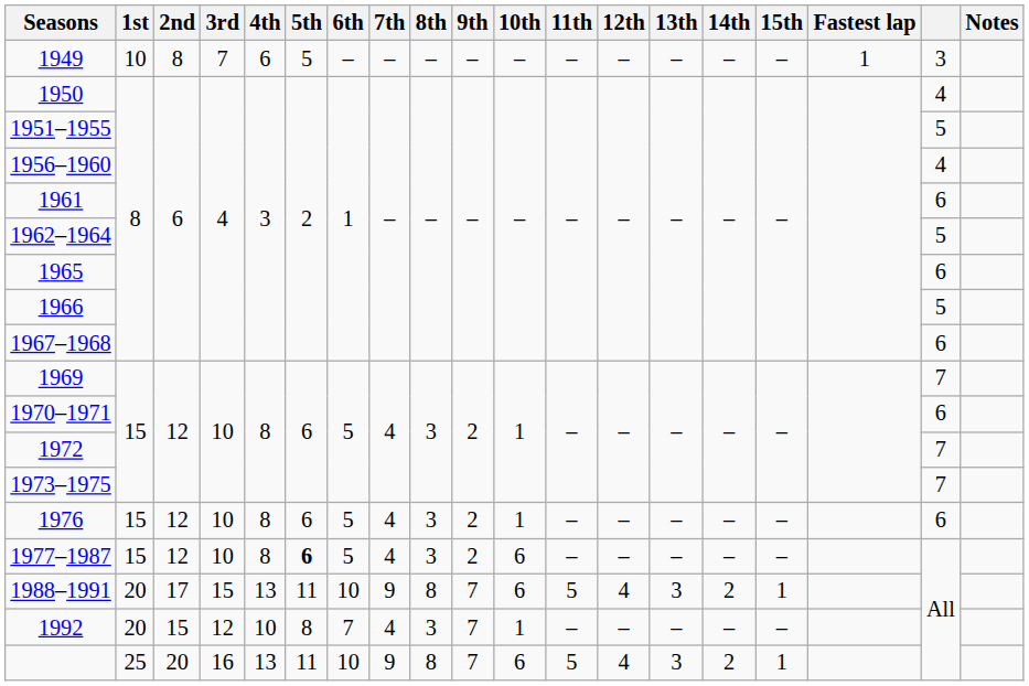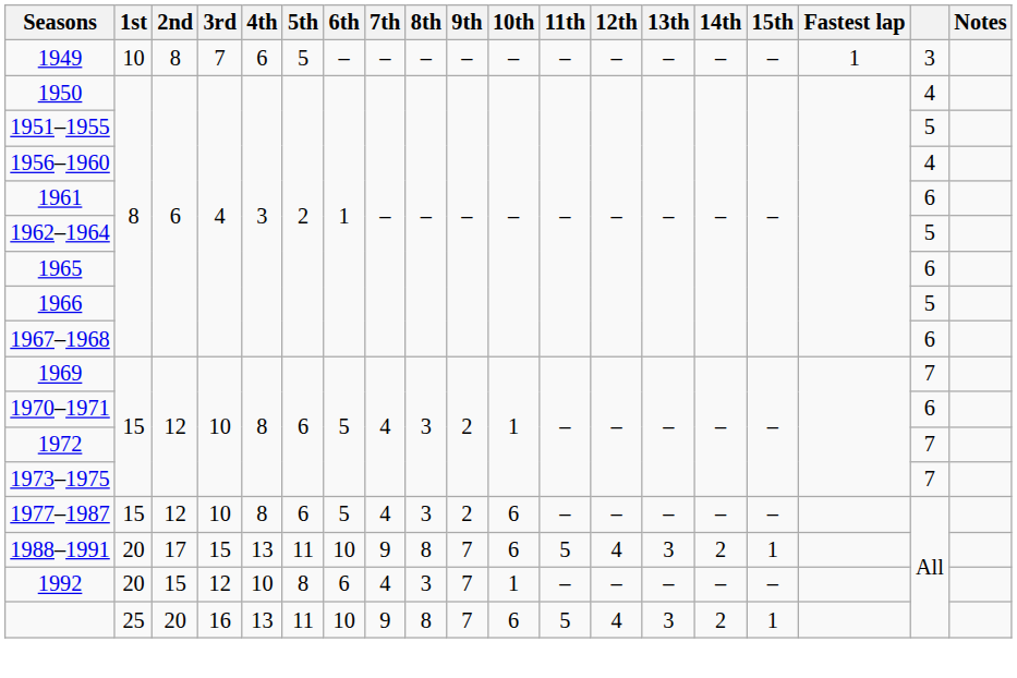- row: 1976 | 15 | 12 | 10 | 8 | 6 | 5 | 4 | 3 | 2 | 1 | – | – | – | – | – | 6
1977–1987 | 5th: bold -> normal
1992 | 6th: 7 -> 6
